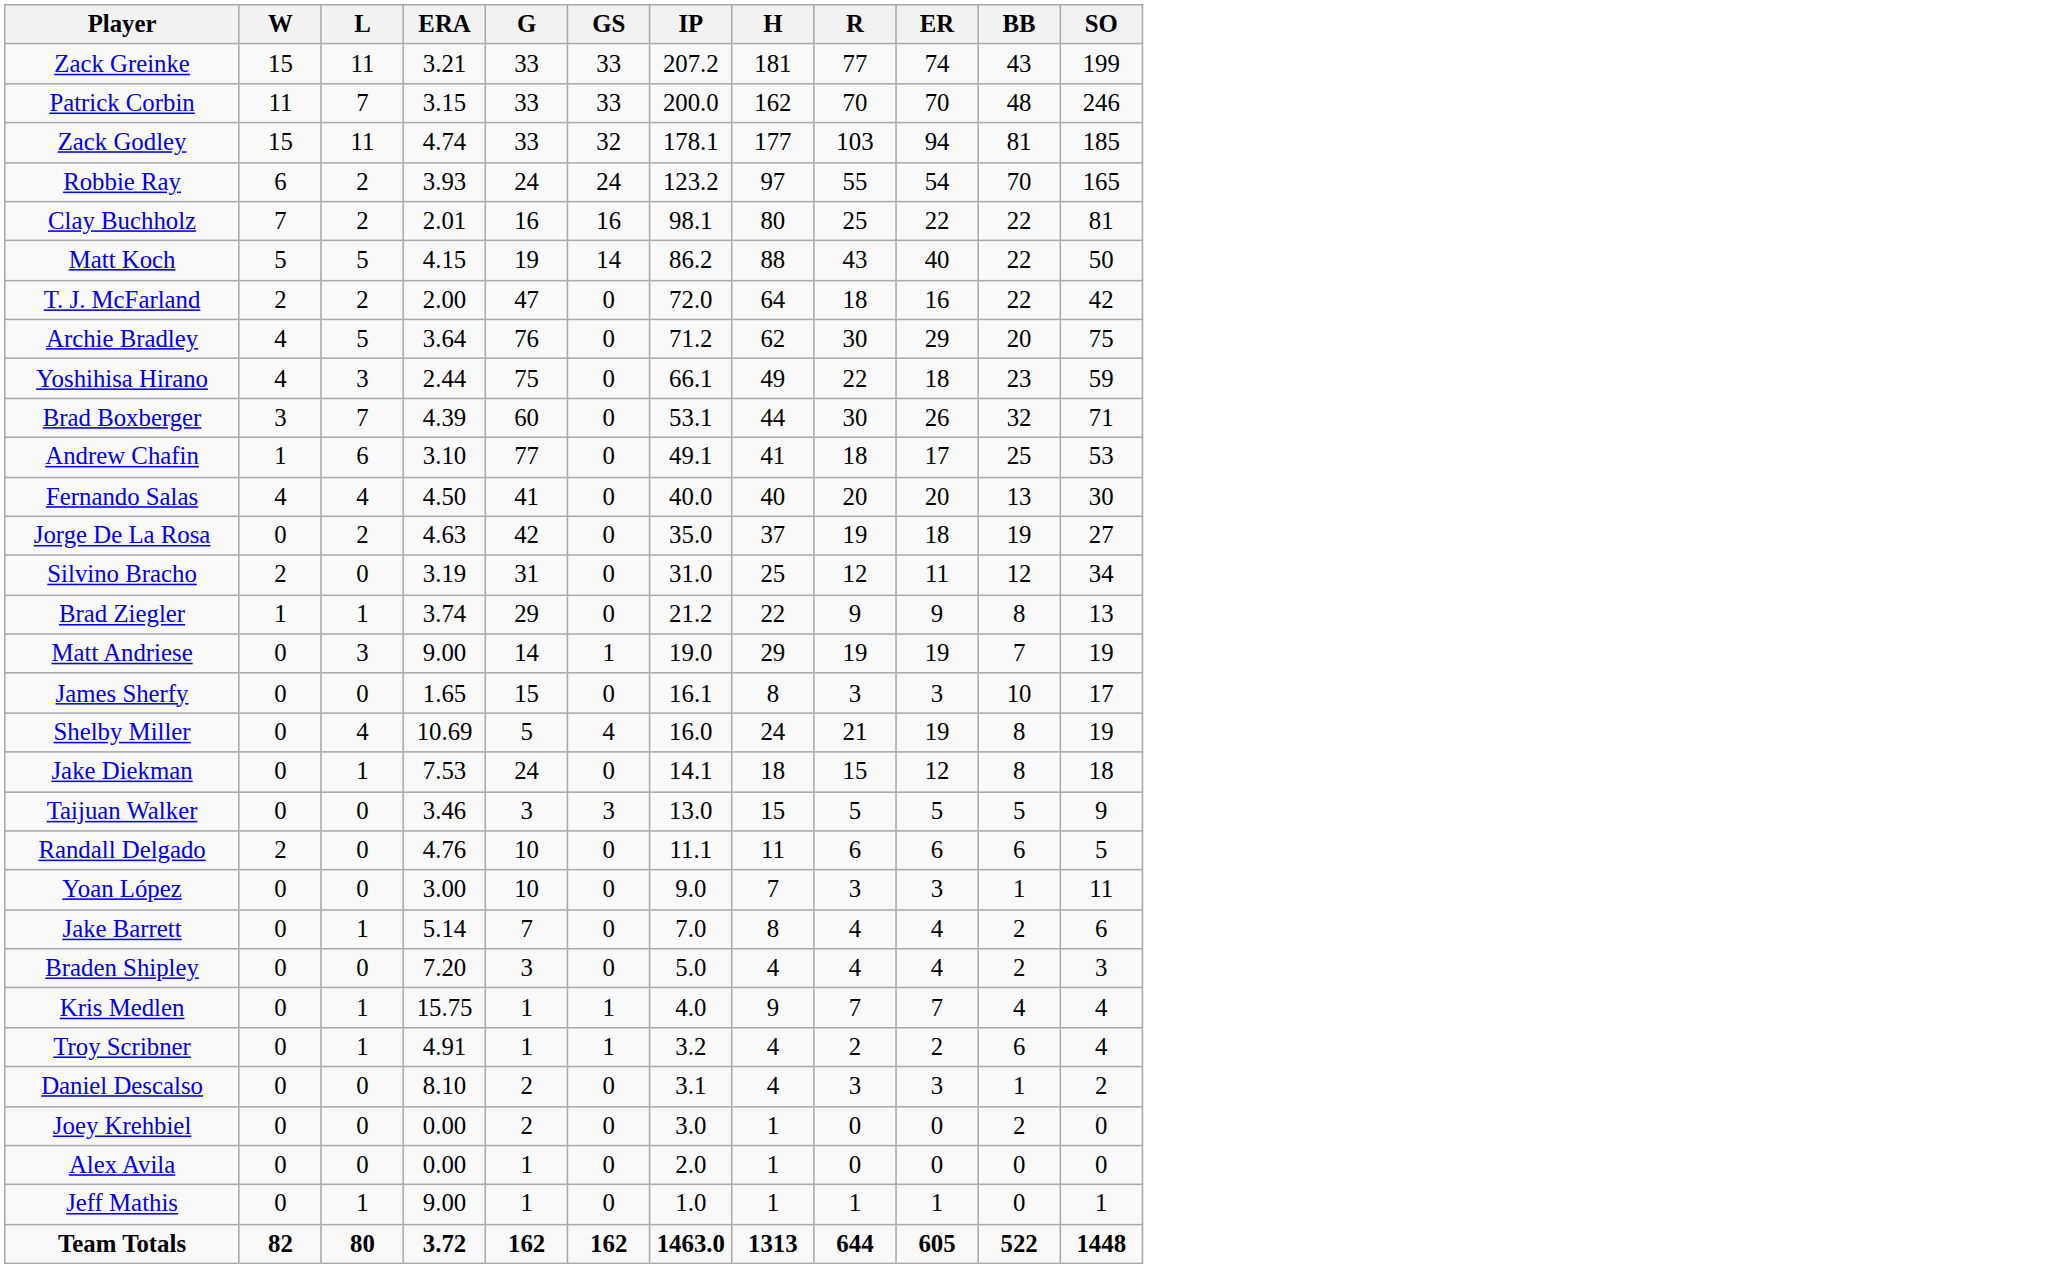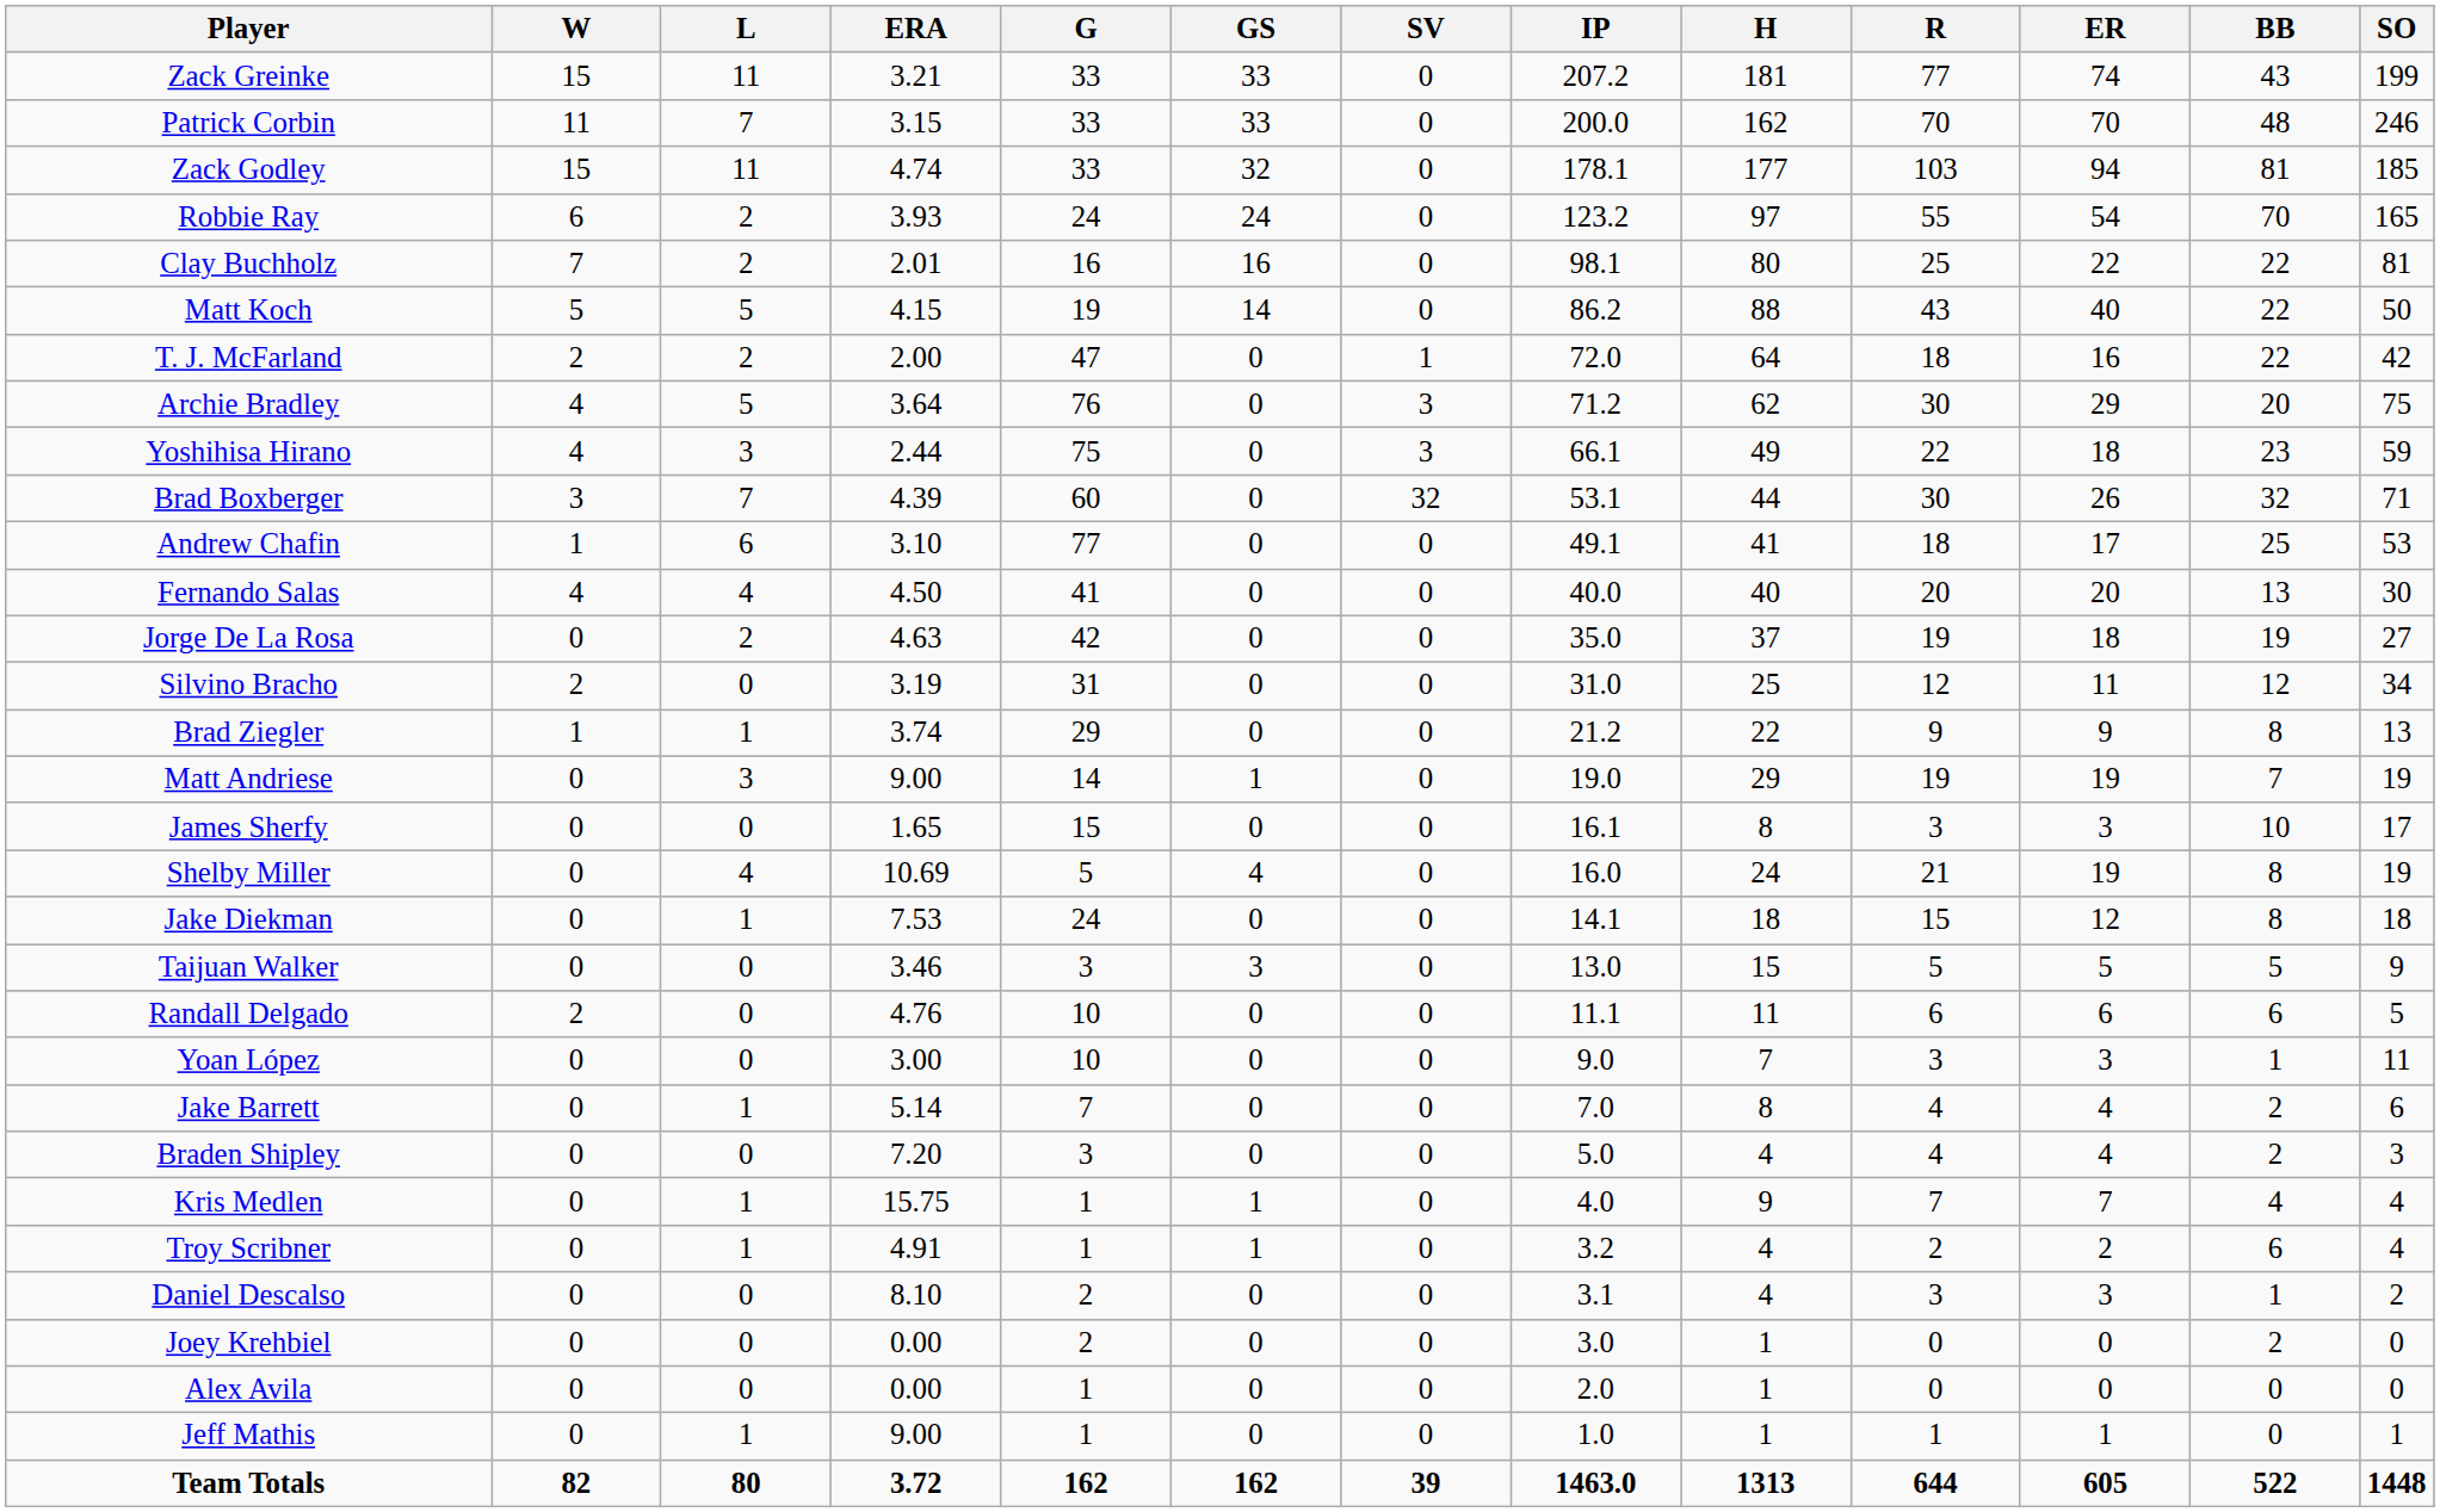+ column: SV | 0 | 0 | 0 | 0 | 0 | 0 | 1 | 3 | 3 | 32 | 0 | 0 | 0 | 0 | 0 | 0 | 0 | 0 | 0 | 0 | 0 | 0 | 0 | 0 | 0 | 0 | 0 | 0 | 0 | 0 | 39
